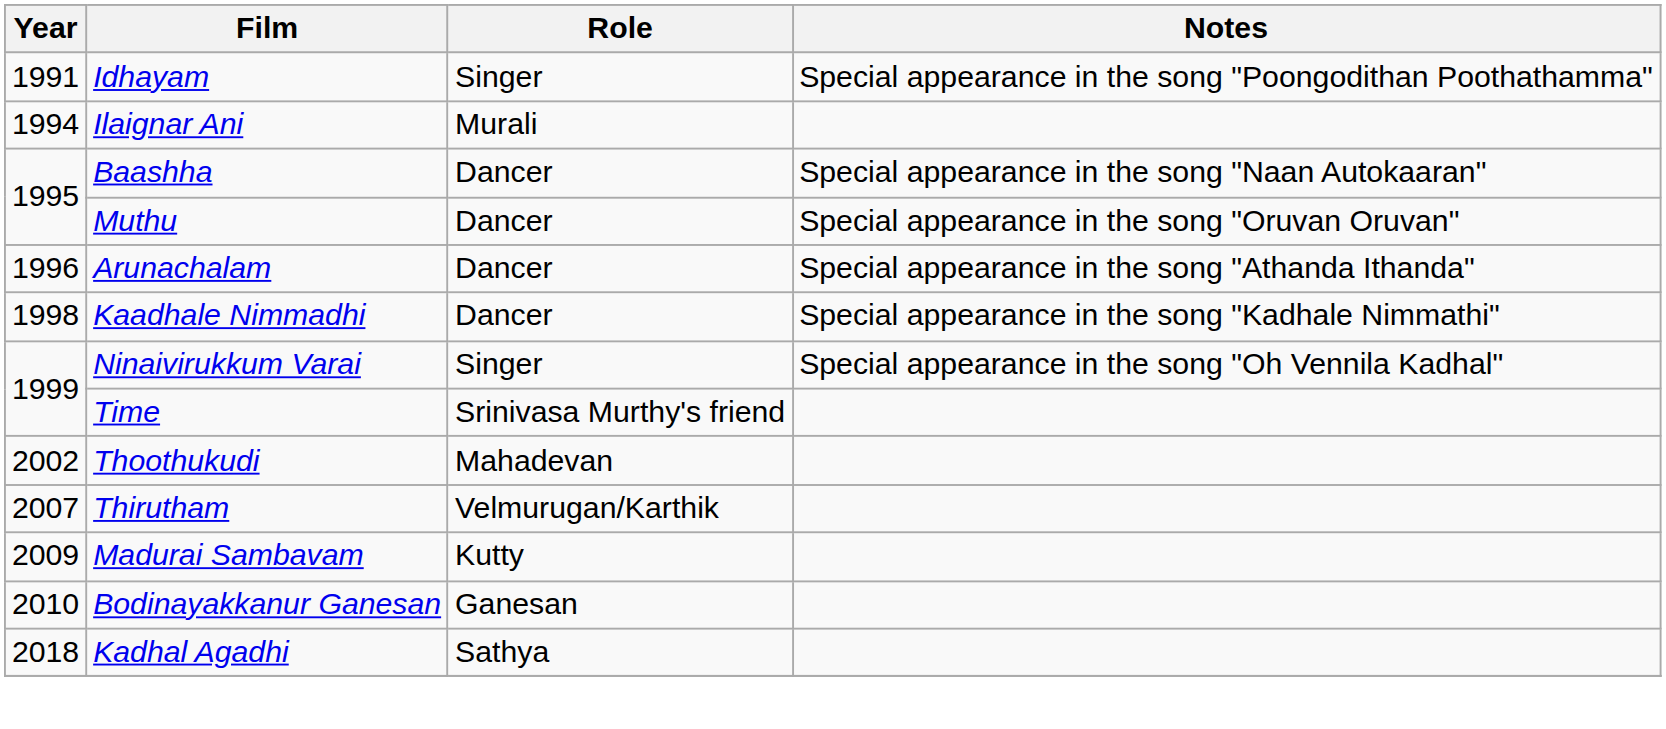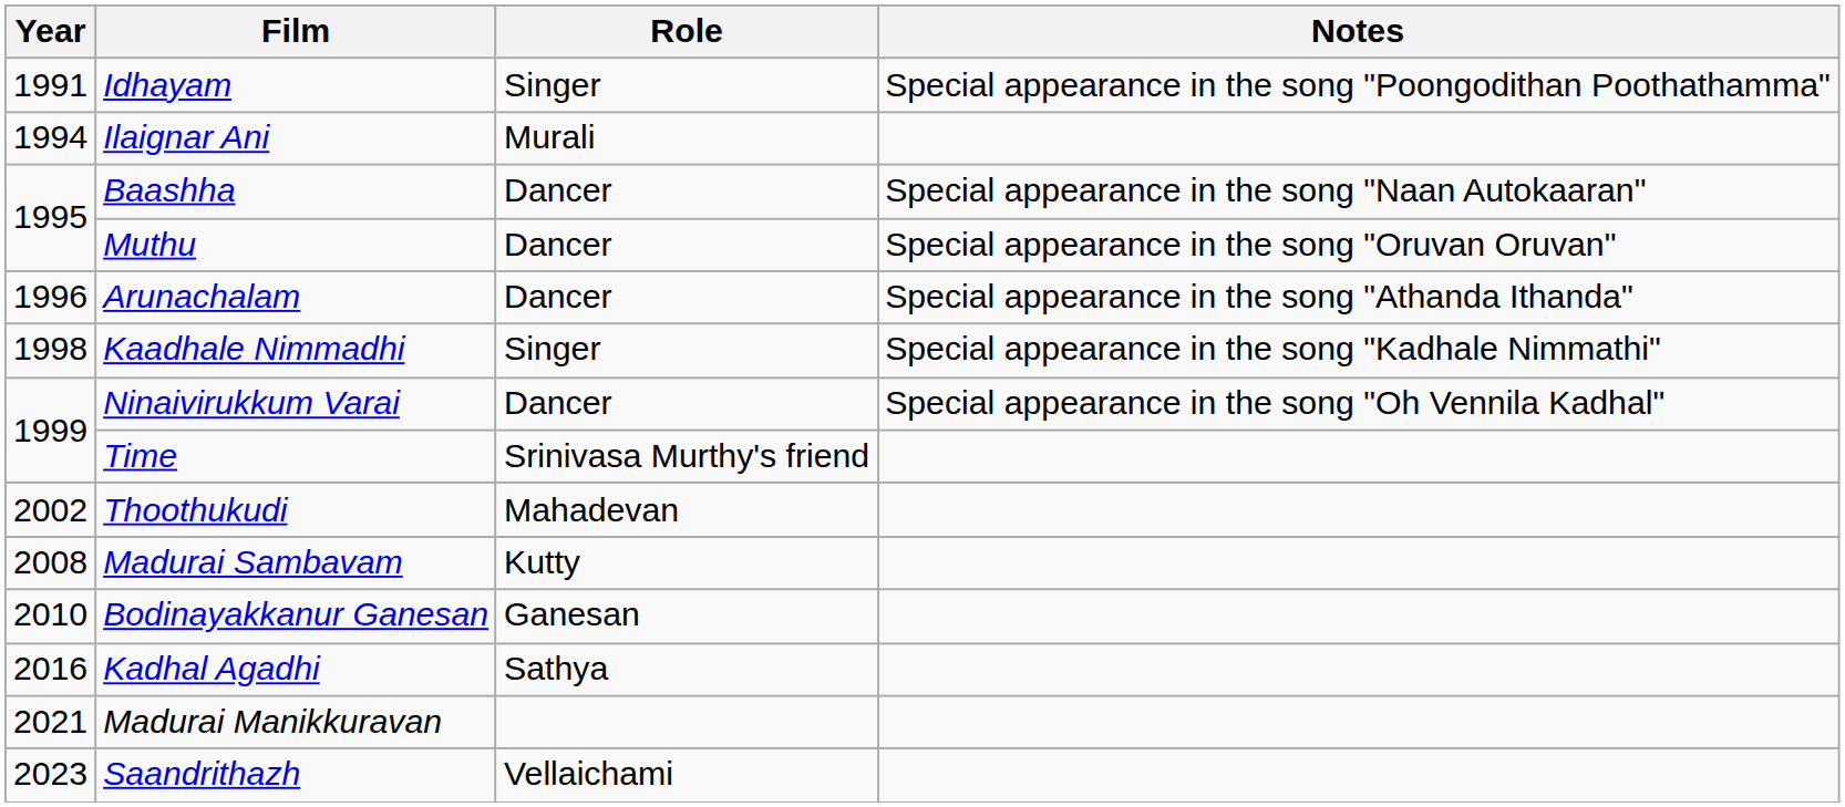Kaadhale Nimmadhi | Role: Dancer -> Singer
Ninaivirukkum Varai | Role: Singer -> Dancer
- row: 2007 | Thirutham | Velmurugan/Karthik
Madurai Sambavam | Year: 2009 -> 2008
Kadhal Agadhi | Year: 2018 -> 2016
+ row: 2021 | Madurai Manikkuravan
+ row: 2023 | Saandrithazh | Vellaichami
